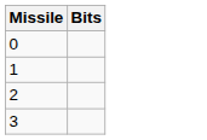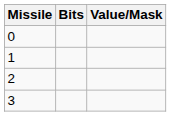+ column: Value/Mask
